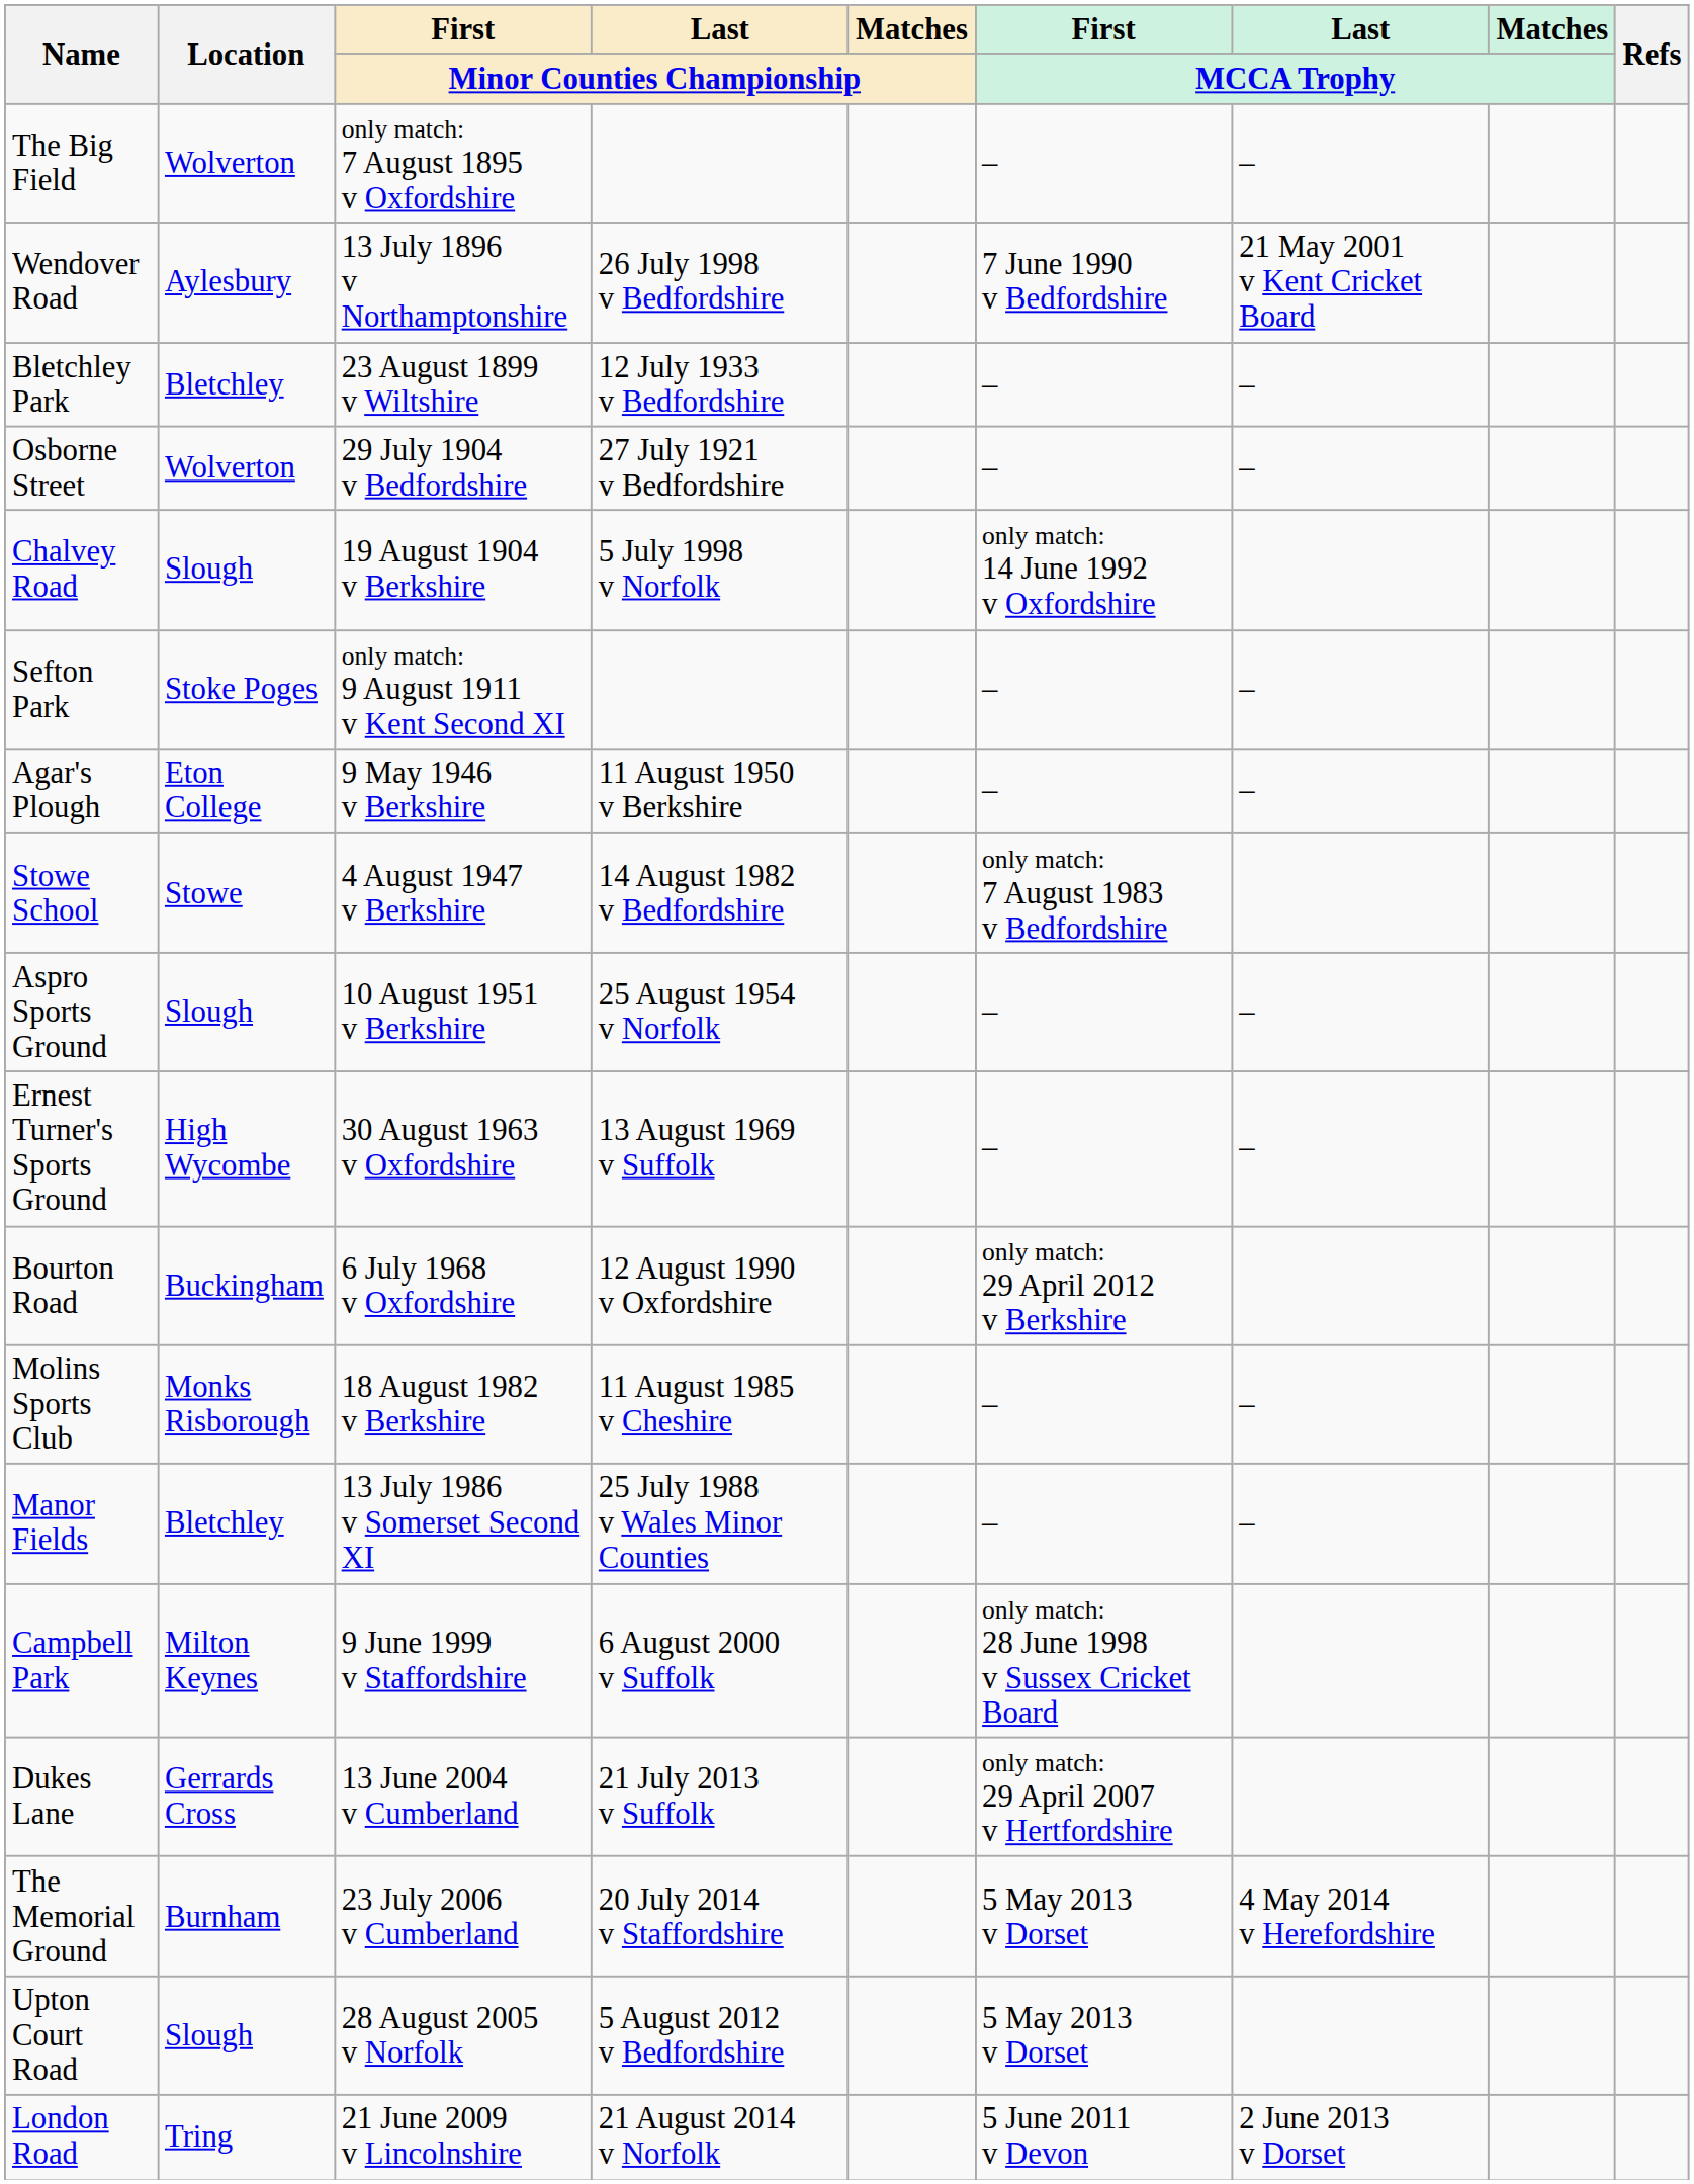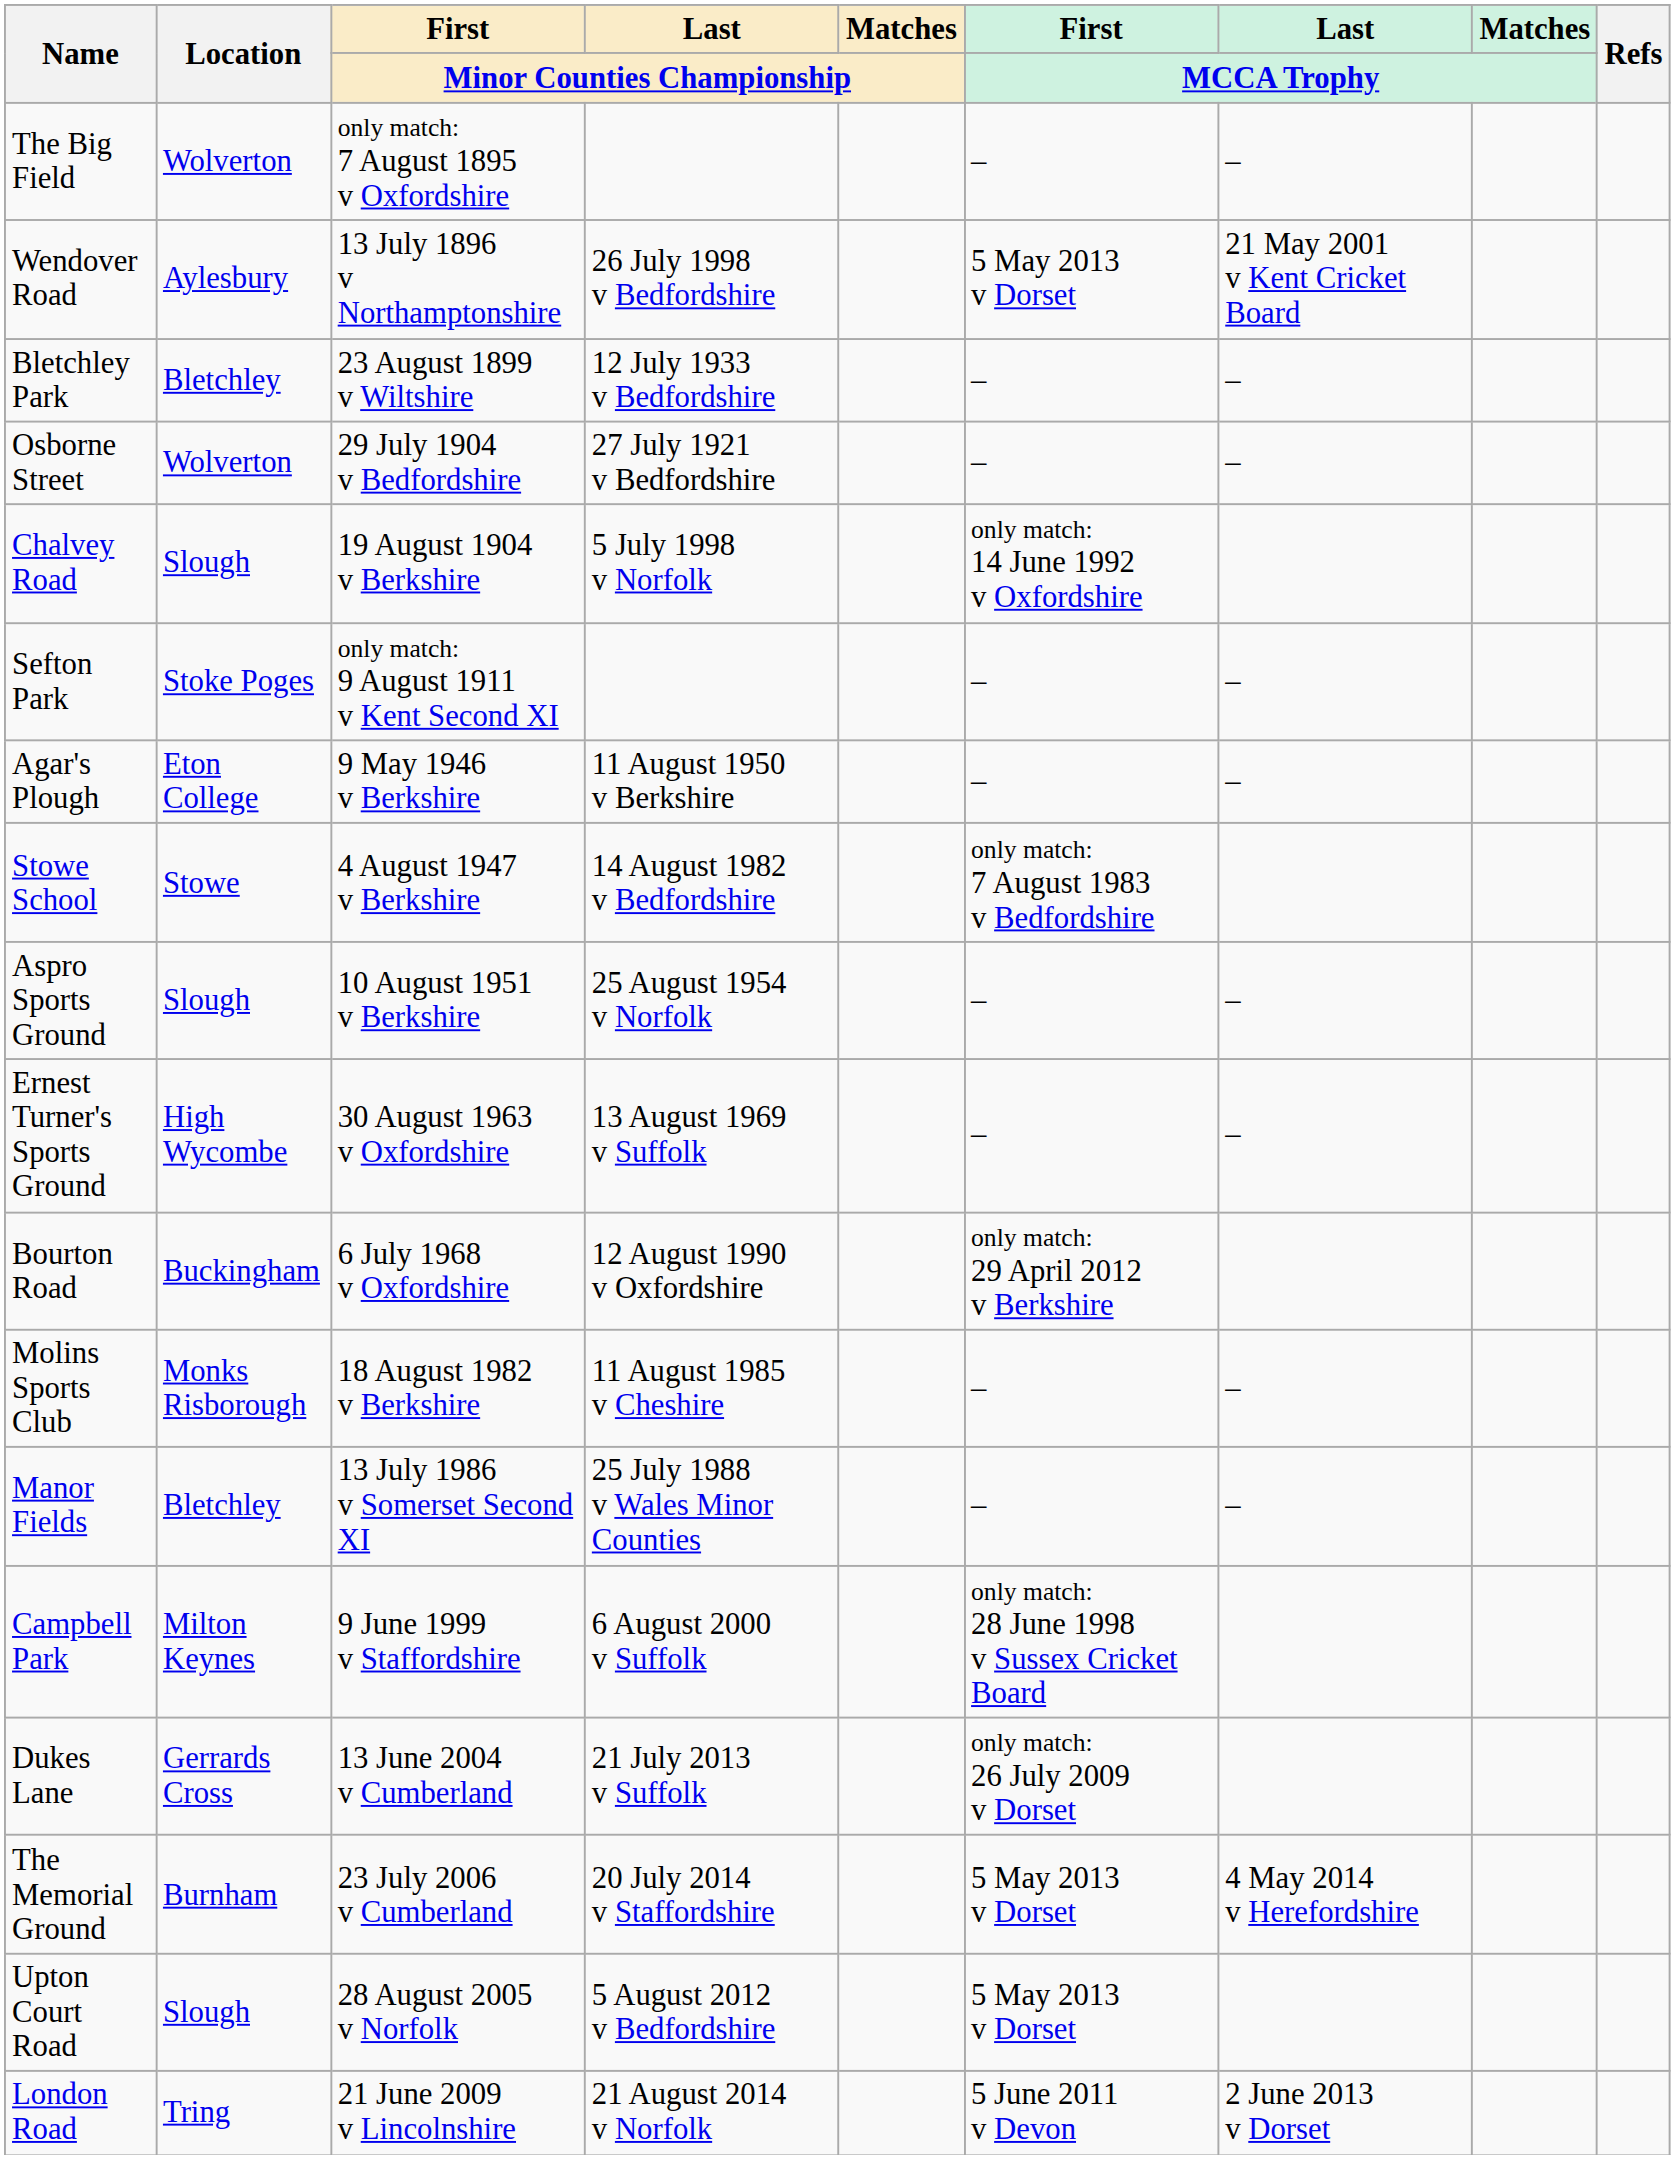Wendover Road | First / MCCA Trophy: 7 June 1990 v Bedfordshire -> 5 May 2013 v Dorset
Dukes Lane | First / MCCA Trophy: only match: 29 April 2007 v Hertfordshire -> only match: 26 July 2009 v Dorset
